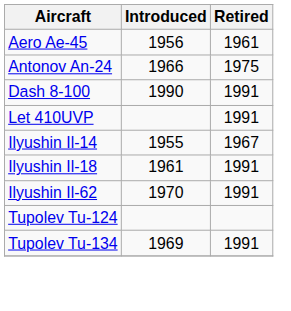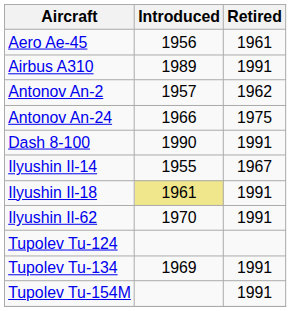+ row: Airbus A310 | 1989 | 1991
+ row: Antonov An-2 | 1957 | 1962
- row: Let 410UVP | 1991
Ilyushin Il-18 | Introduced: no background -> khaki background
+ row: Tupolev Tu-154M | 1991
